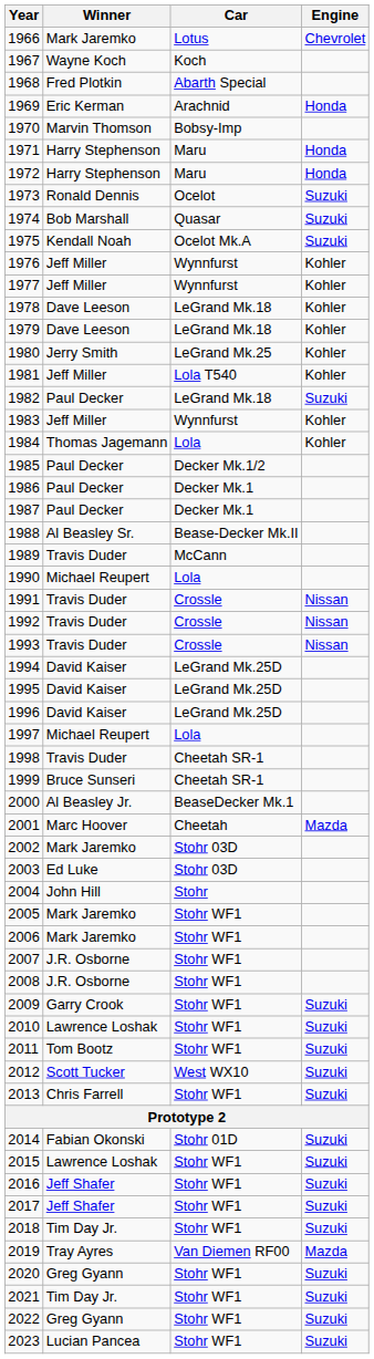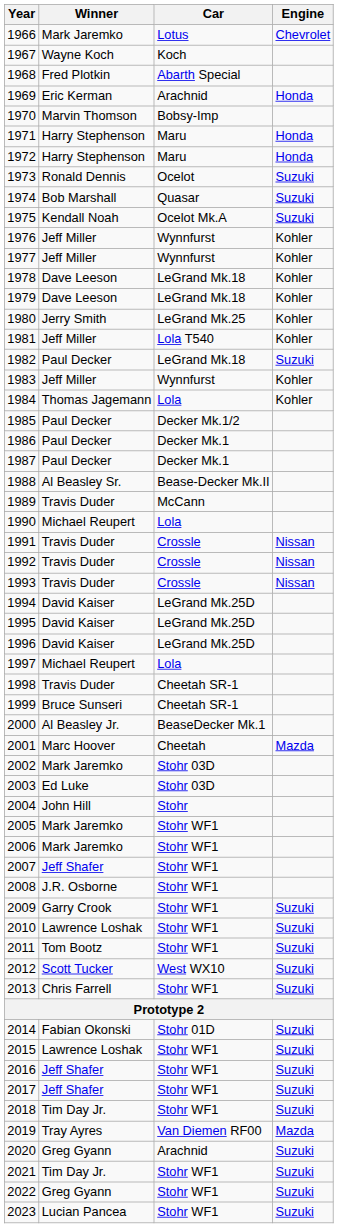2007 | Winner: J.R. Osborne -> Jeff Shafer
2020 | Car: Stohr WF1 -> Arachnid
